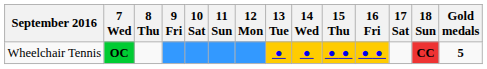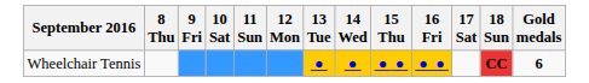- column: 7 Wed | OC
Wheelchair Tennis | Gold medals: 5 -> 6
